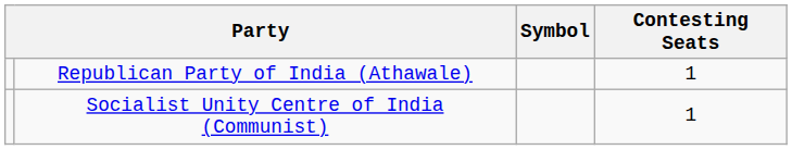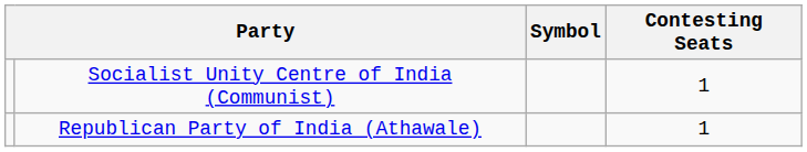rows swapped: Socialist Unity Centre of India (Communist) <-> Republican Party of India (Athawale)
